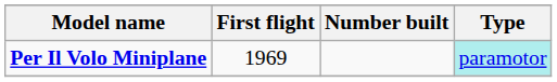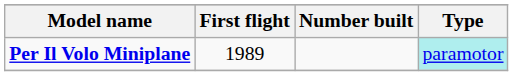Per Il Volo Miniplane | First flight: 1969 -> 1989
